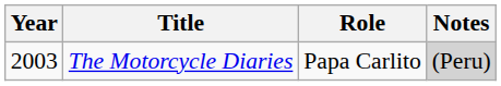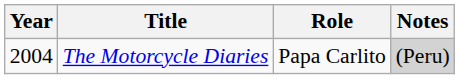The Motorcycle Diaries | Year: 2003 -> 2004
